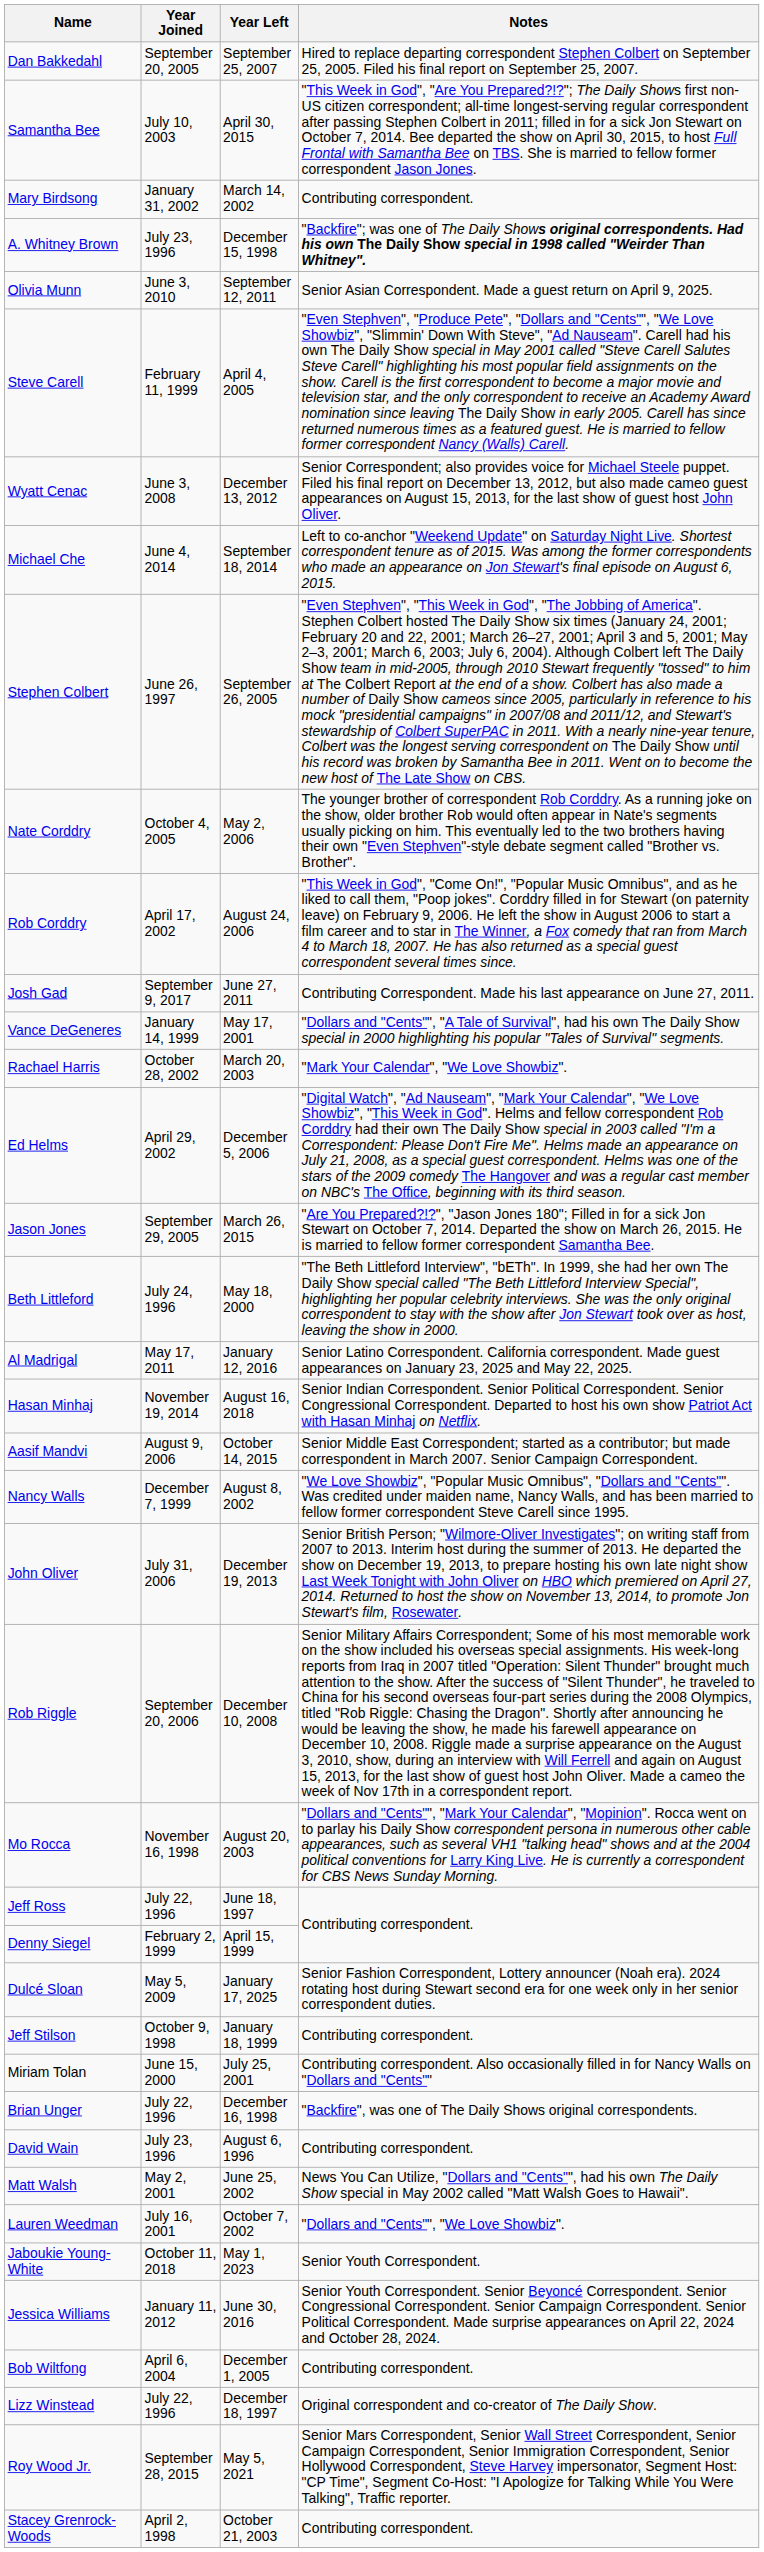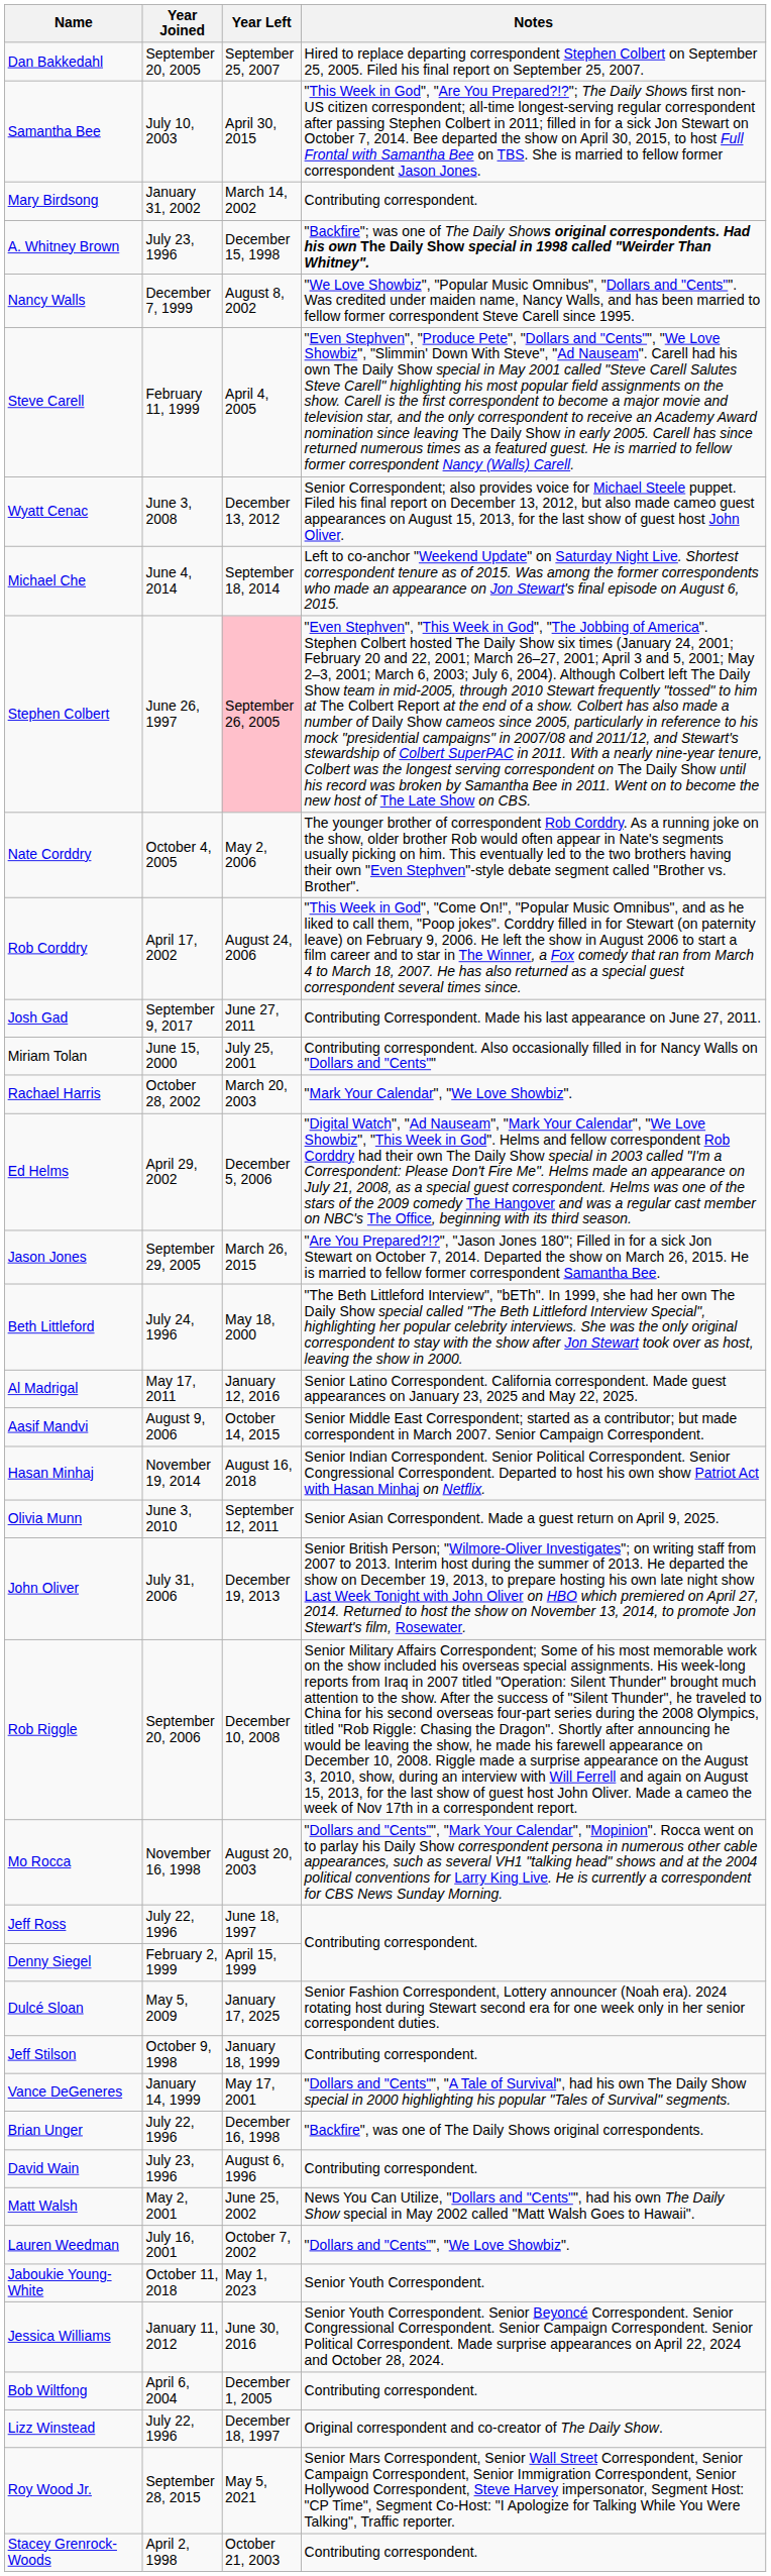rows swapped: Nancy Walls <-> Olivia Munn
Stephen Colbert | Year Left: no background -> pink background
rows swapped: Vance DeGeneres <-> Miriam Tolan
rows swapped: Aasif Mandvi <-> Hasan Minhaj
